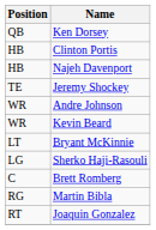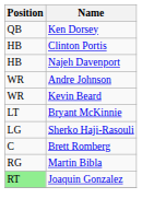- row: TE | Jeremy Shockey
Joaquin Gonzalez | Position: no background -> lightgreen background
